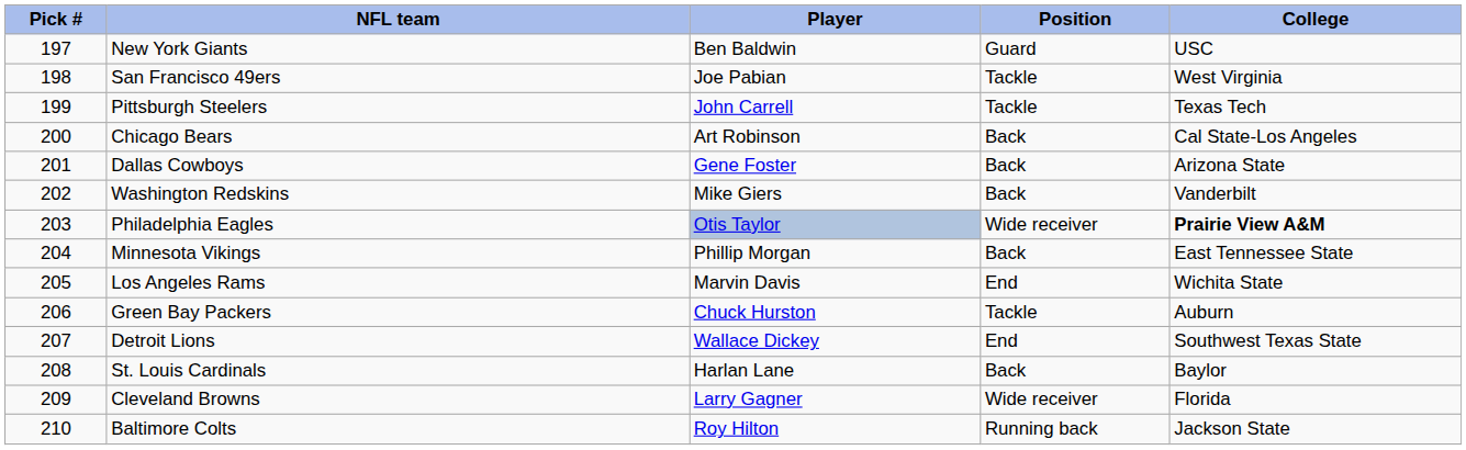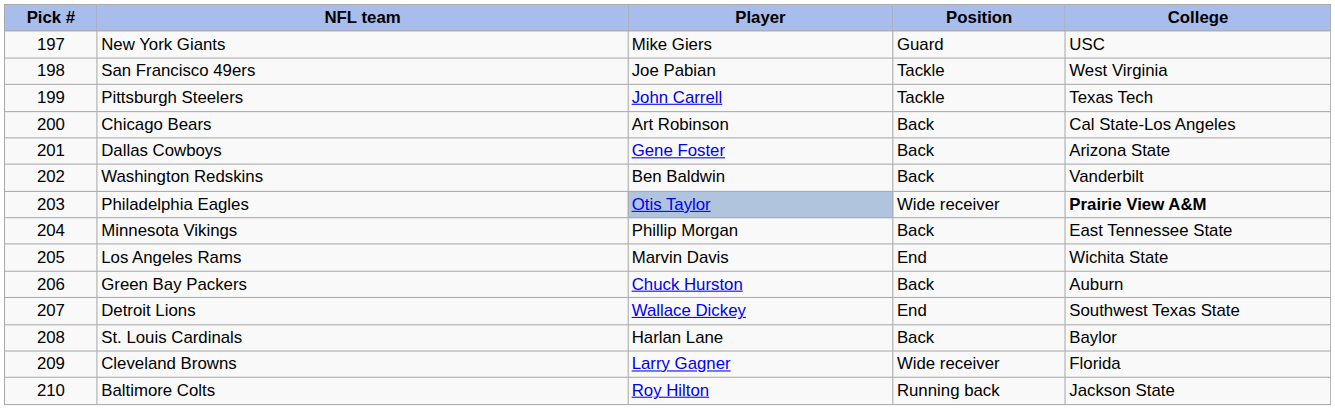New York Giants | Player: Ben Baldwin -> Mike Giers
Washington Redskins | Player: Mike Giers -> Ben Baldwin
Green Bay Packers | Position: Tackle -> Back
